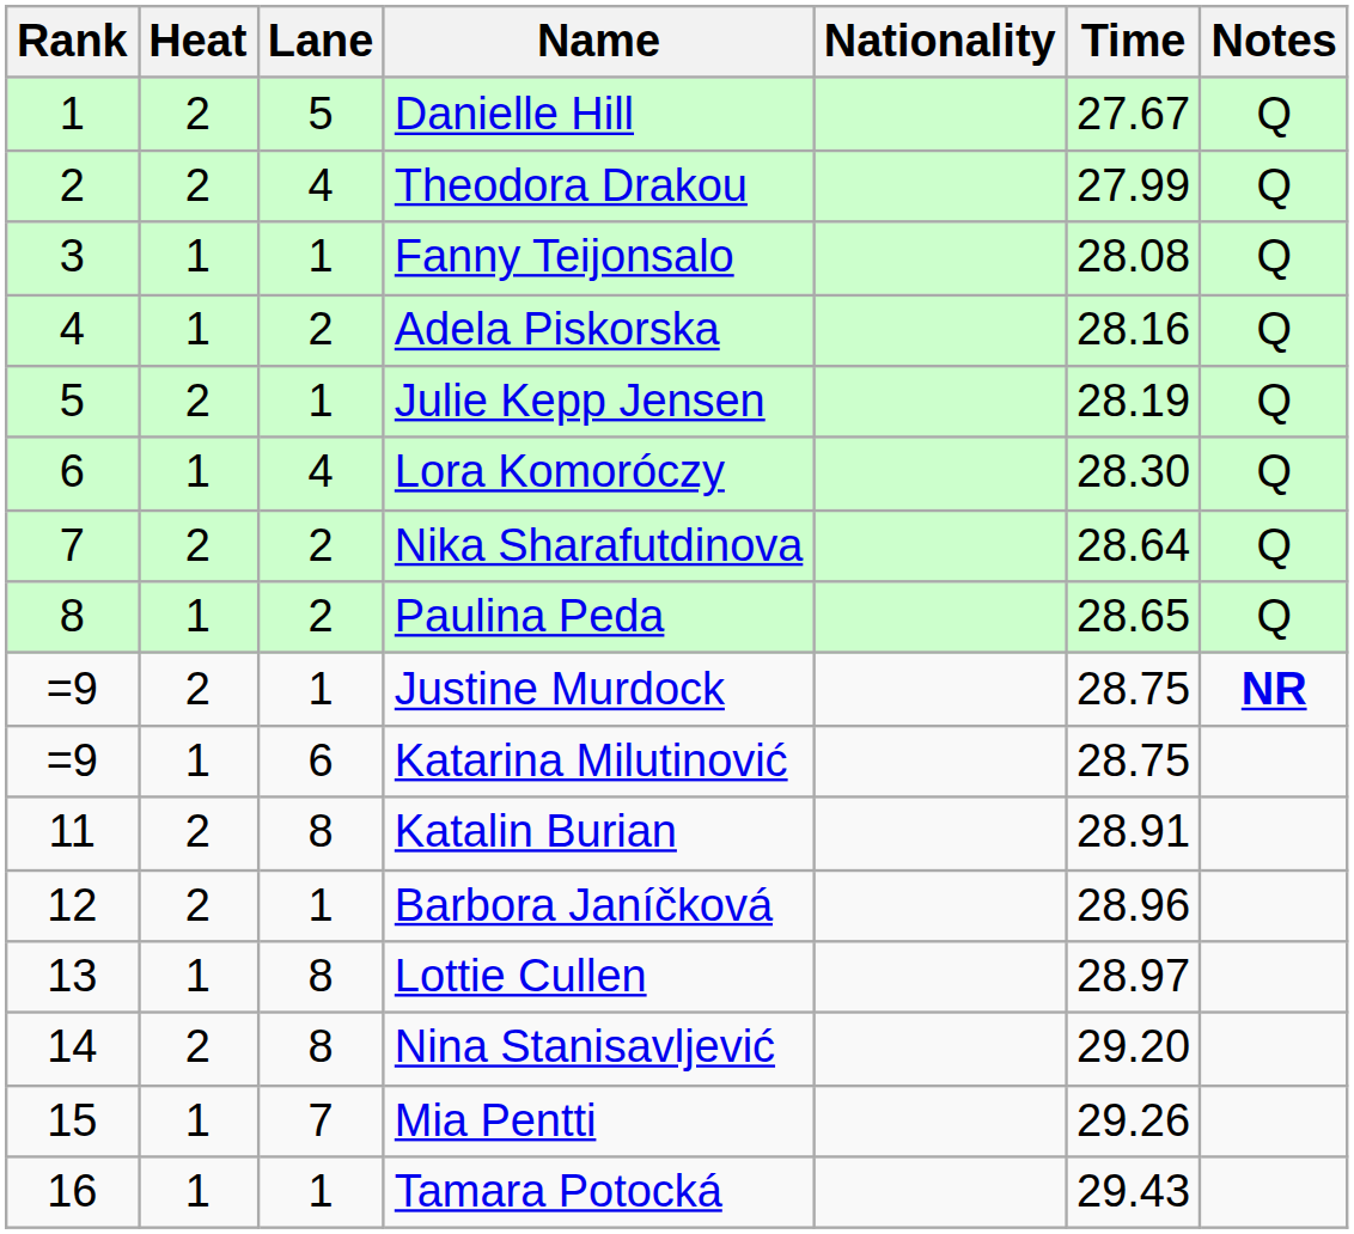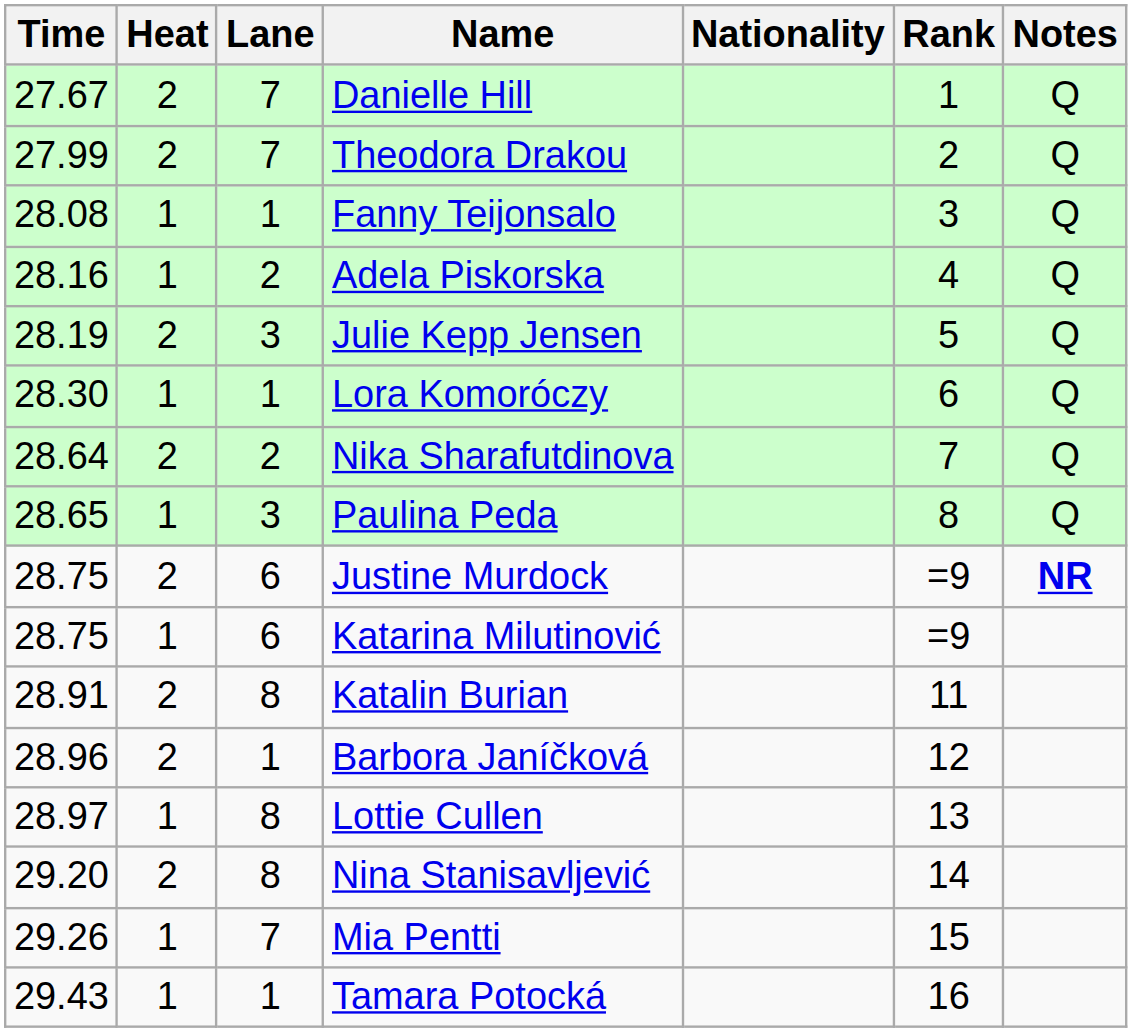columns swapped: Rank <-> Time
Danielle Hill | Lane: 5 -> 7
Theodora Drakou | Lane: 4 -> 7
Julie Kepp Jensen | Lane: 1 -> 3
Lora Komoróczy | Lane: 4 -> 1
Paulina Peda | Lane: 2 -> 3
Justine Murdock | Lane: 1 -> 6
